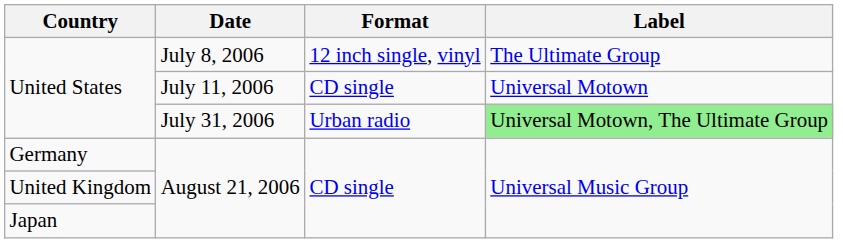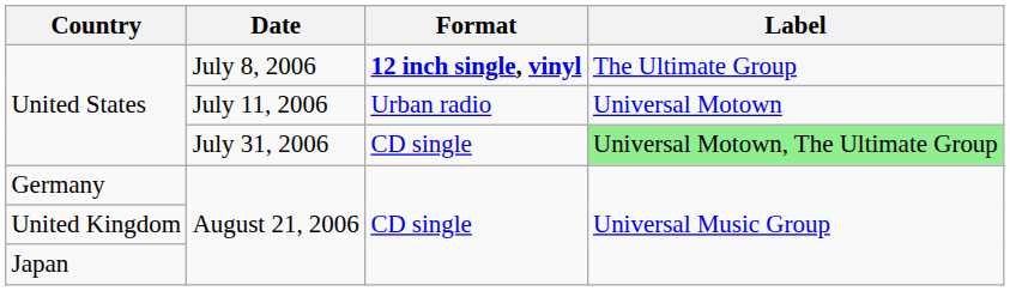United States / July 8, 2006 | Format: normal -> bold
United States / July 11, 2006 | Format: CD single -> Urban radio
United States / July 31, 2006 | Format: Urban radio -> CD single
